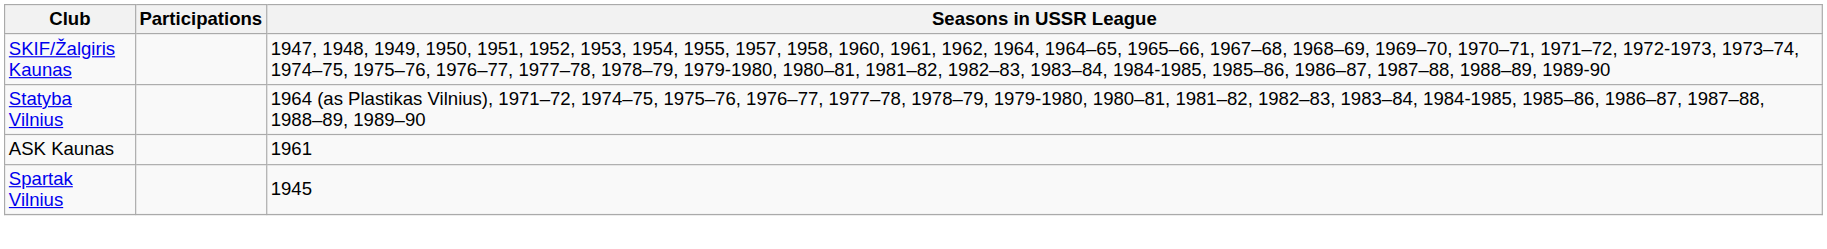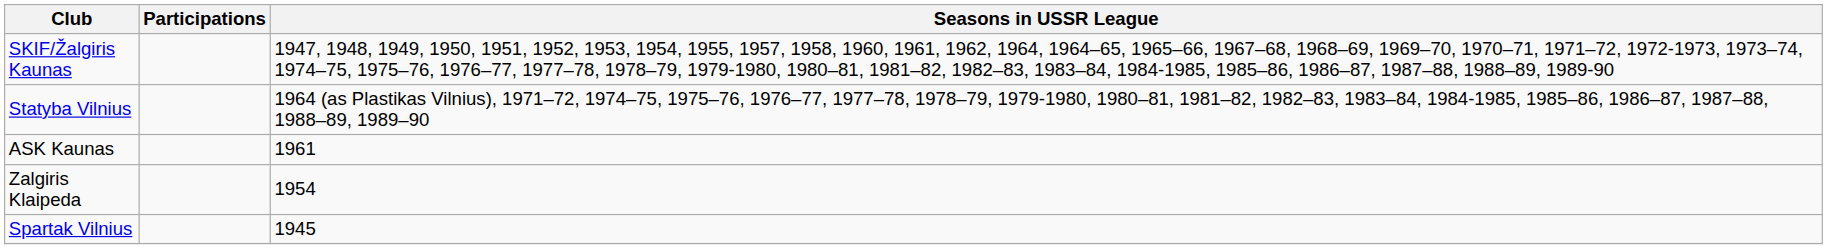+ row: Zalgiris Klaipeda | 1954
